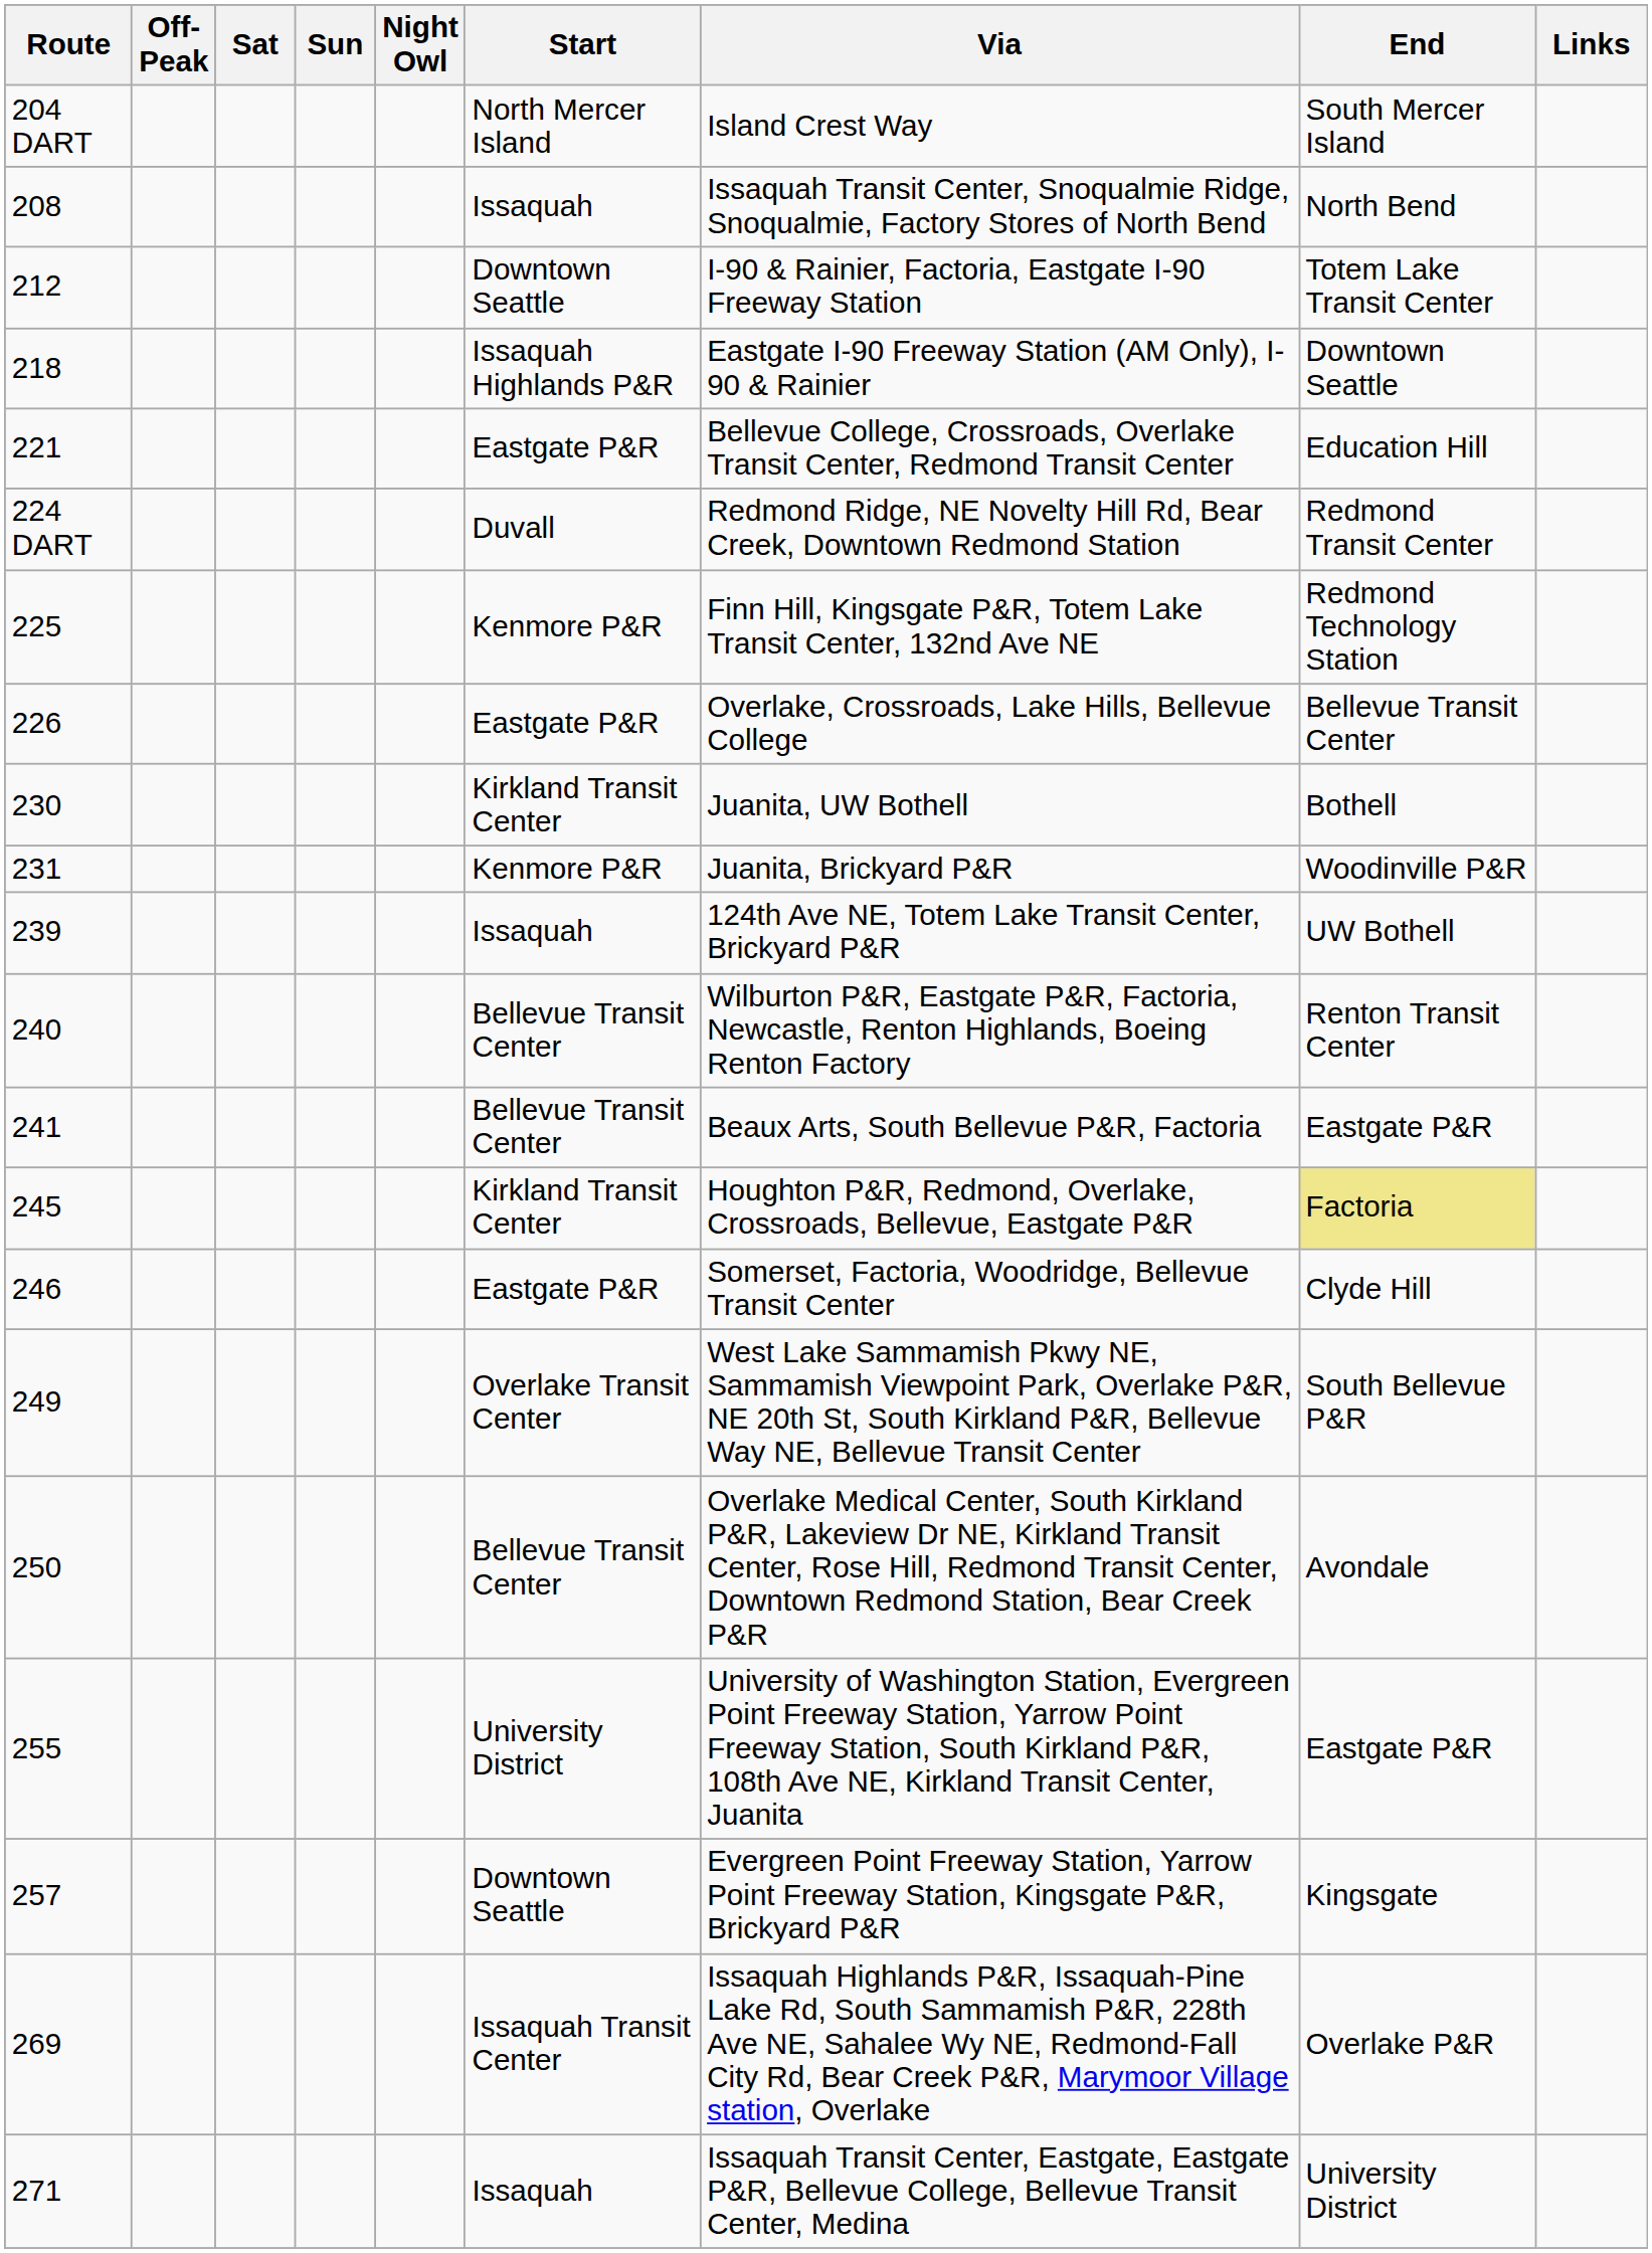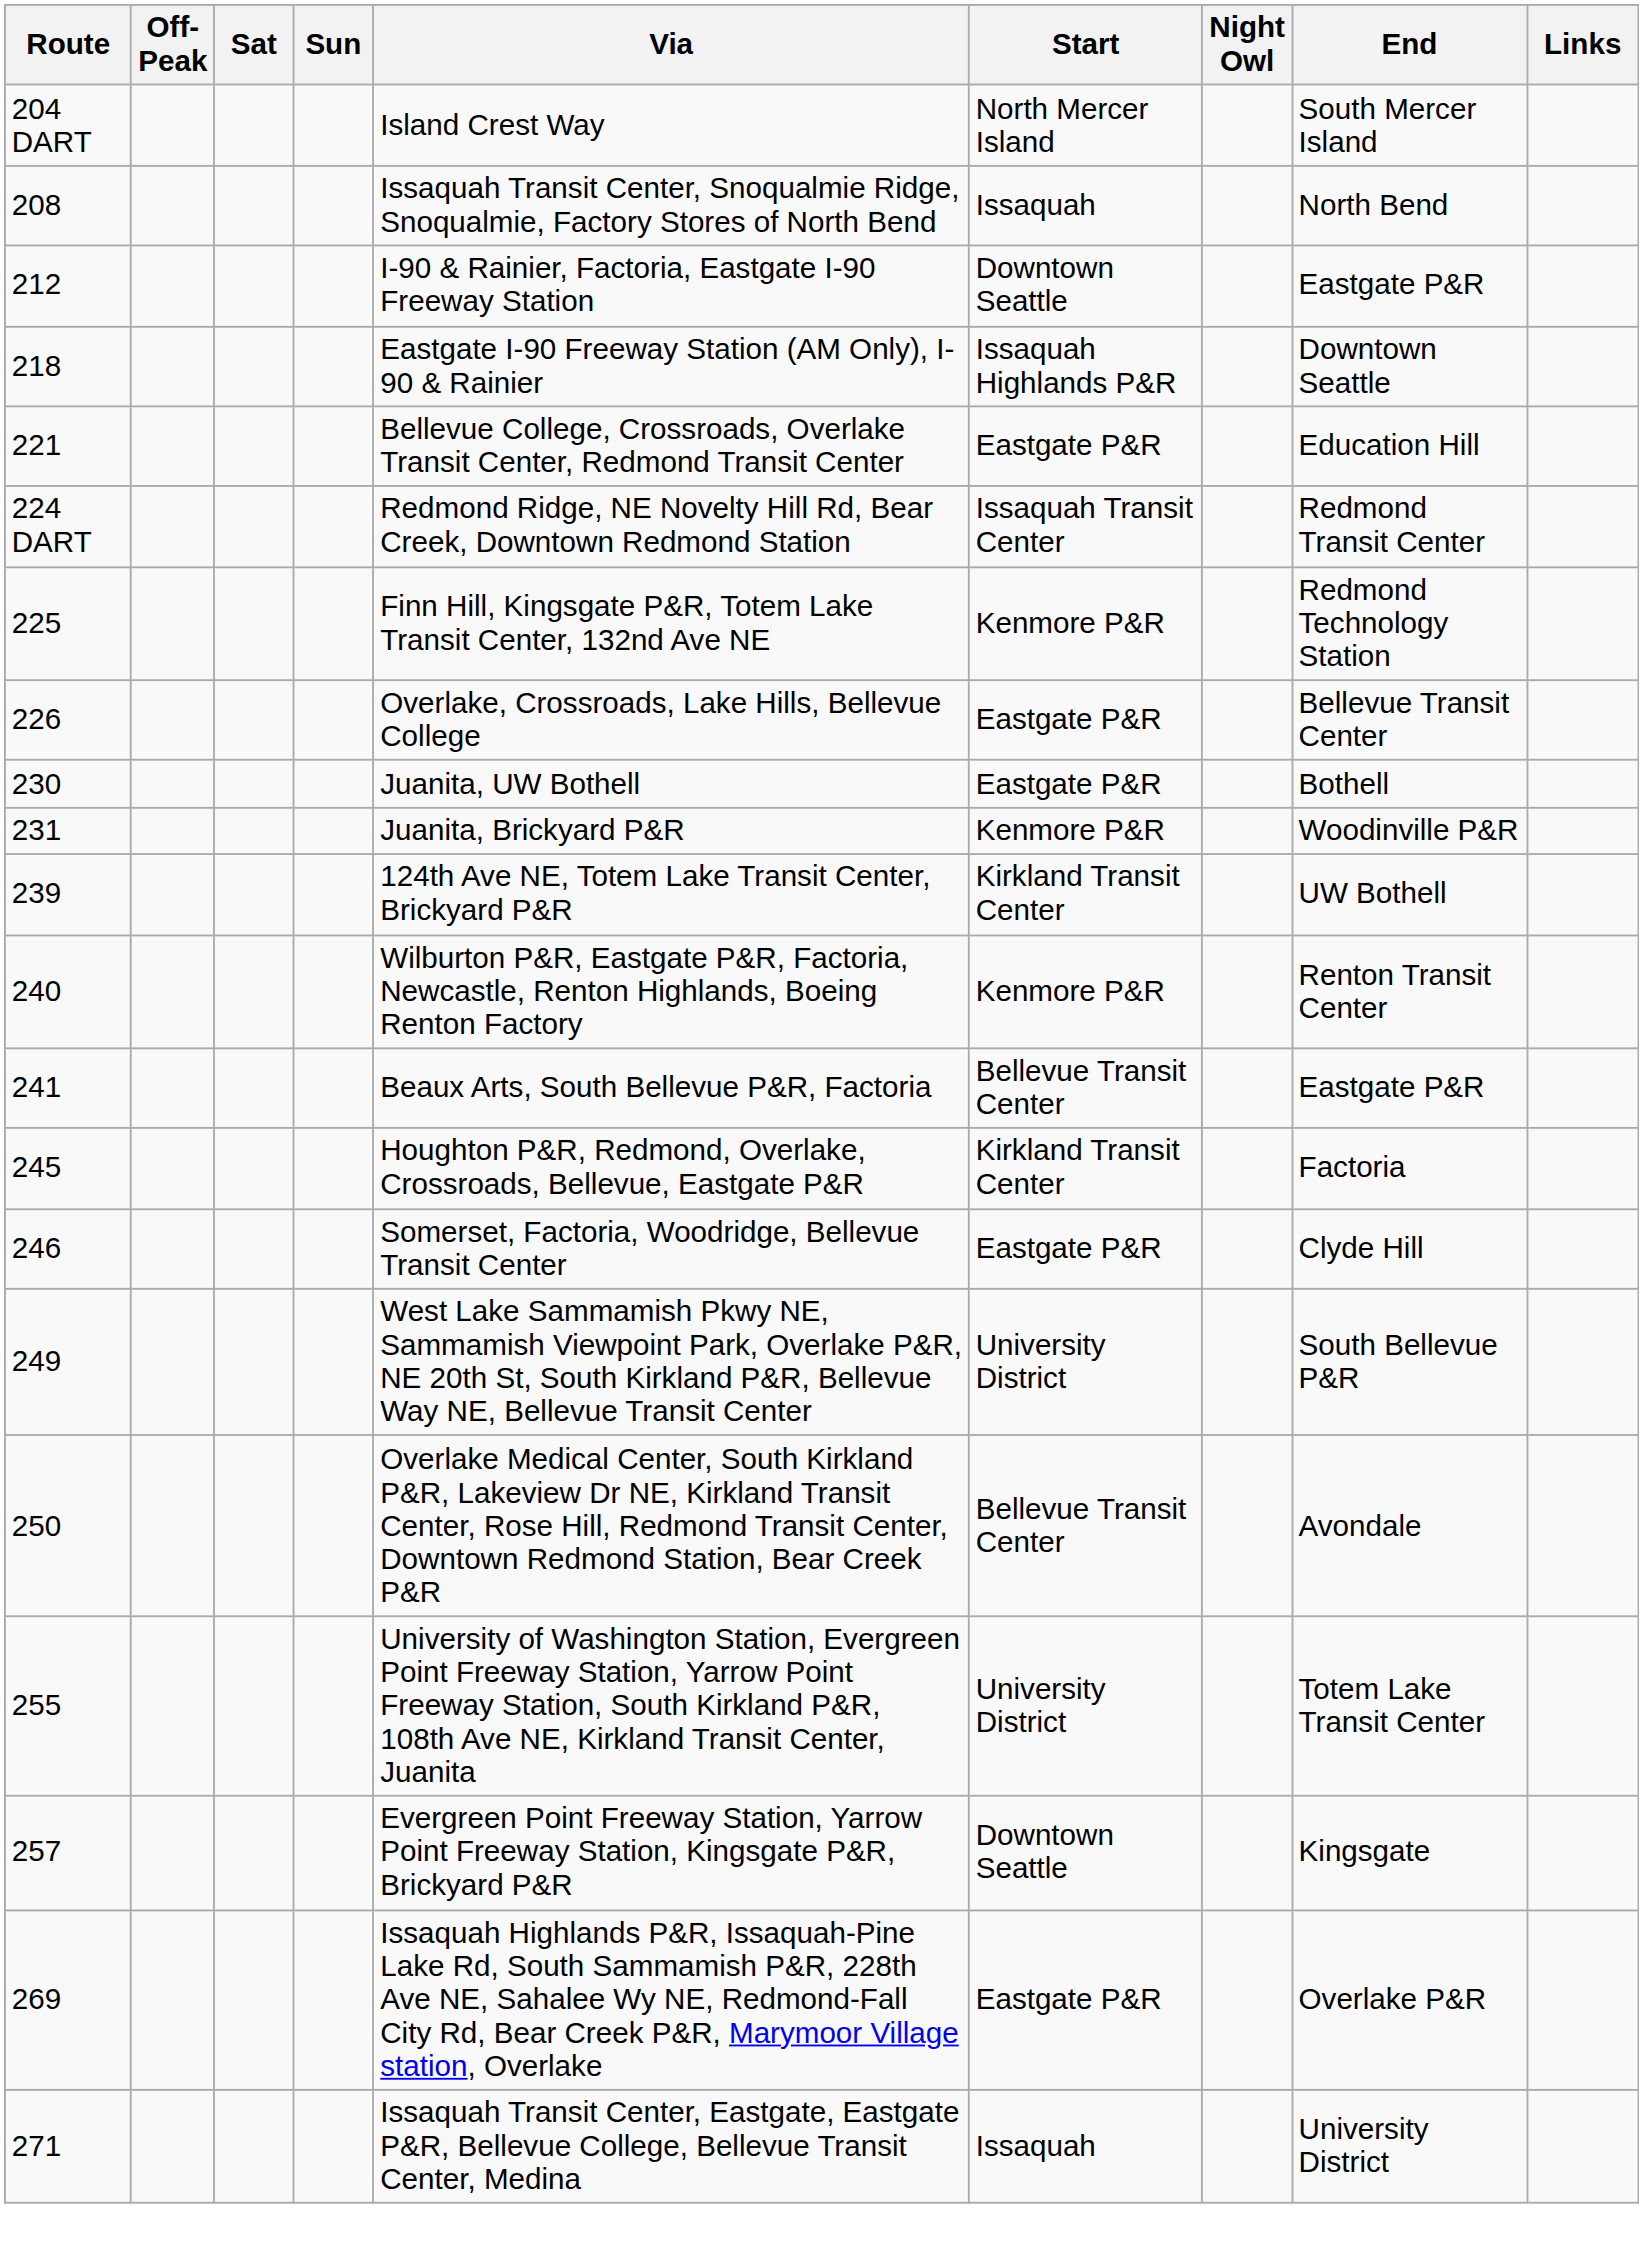columns swapped: Night Owl <-> Via
212 | End: Totem Lake Transit Center -> Eastgate P&R
224 DART | Start: Duvall -> Issaquah Transit Center
230 | Start: Kirkland Transit Center -> Eastgate P&R
239 | Start: Issaquah -> Kirkland Transit Center
240 | Start: Bellevue Transit Center -> Kenmore P&R
245 | End: khaki background -> no background
249 | Start: Overlake Transit Center -> University District
255 | End: Eastgate P&R -> Totem Lake Transit Center
269 | Start: Issaquah Transit Center -> Eastgate P&R
